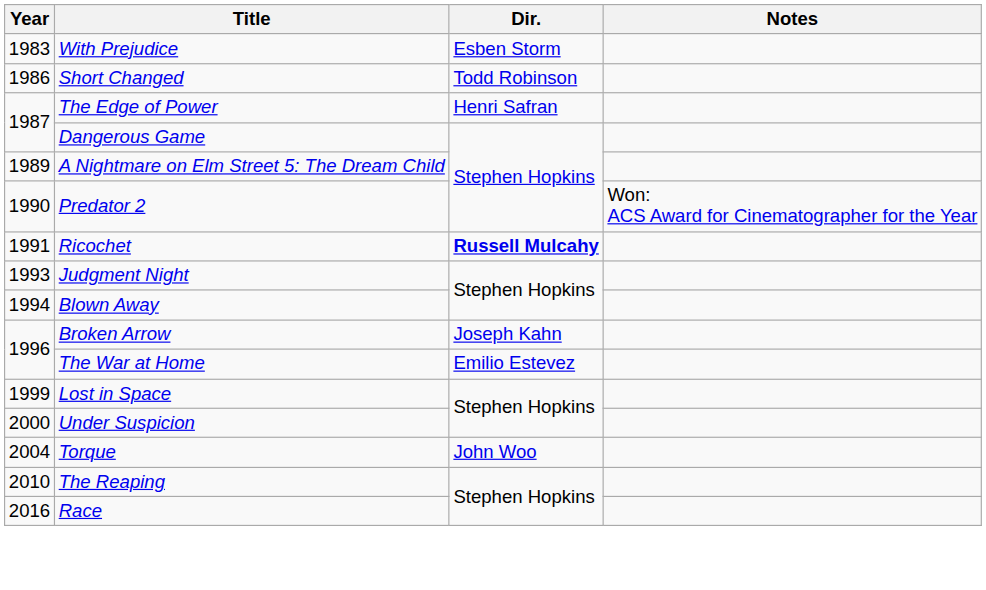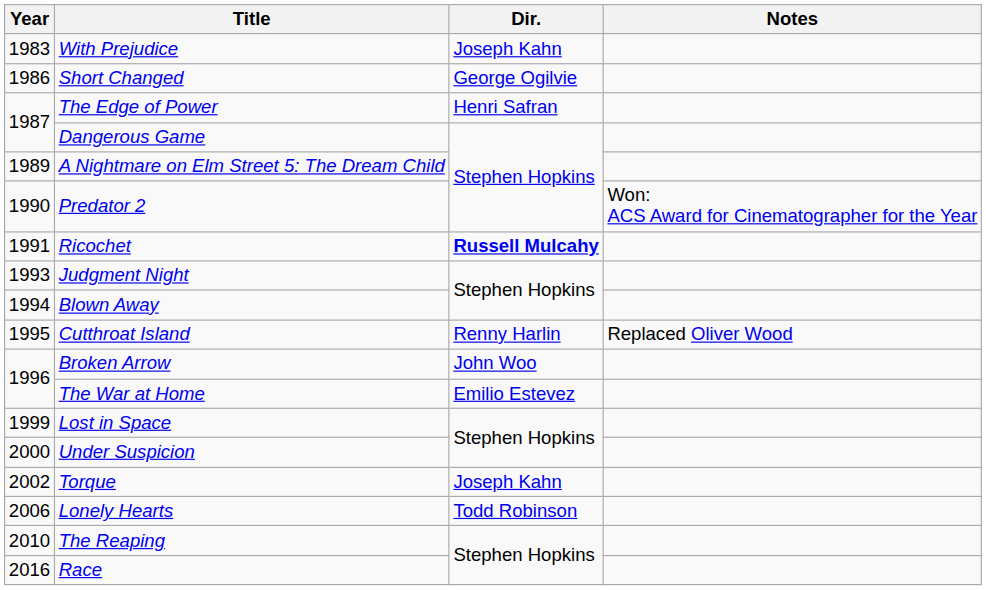With Prejudice | Dir.: Esben Storm -> Joseph Kahn
Short Changed | Dir.: Todd Robinson -> George Ogilvie
+ row: 1995 | Cutthroat Island | Renny Harlin | Replaced Oliver Wood
Broken Arrow | Dir.: Joseph Kahn -> John Woo
Torque | Year: 2004 -> 2002
Torque | Dir.: John Woo -> Joseph Kahn
+ row: 2006 | Lonely Hearts | Todd Robinson
